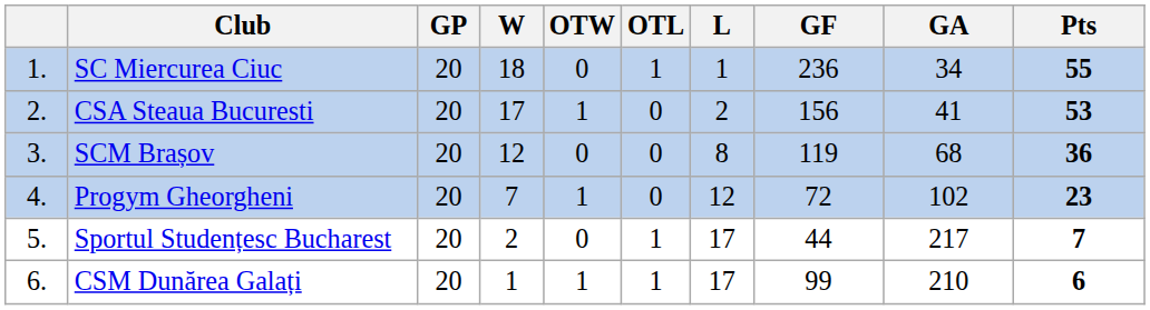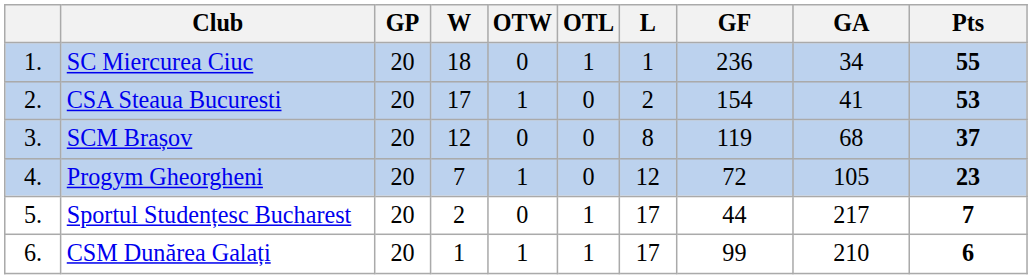CSA Steaua Bucuresti | GF: 156 -> 154
SCM Brașov | Pts: 36 -> 37
Progym Gheorgheni | GA: 102 -> 105
